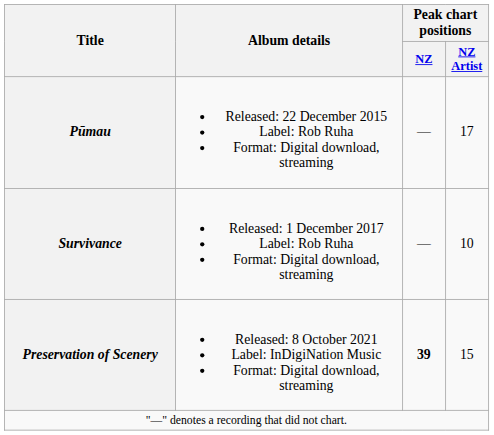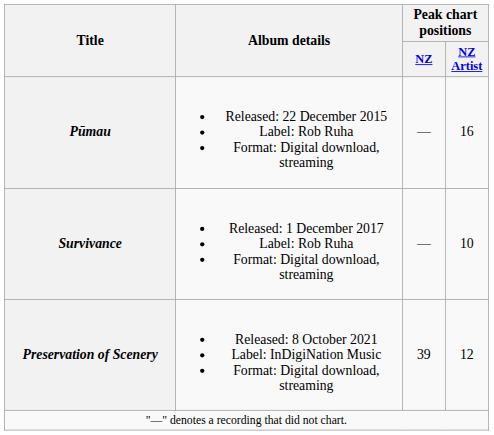Pūmau | Peak chart positions / NZ Artist: 17 -> 16
Preservation of Scenery | Peak chart positions / NZ: bold -> normal
Preservation of Scenery | Peak chart positions / NZ Artist: 15 -> 12
